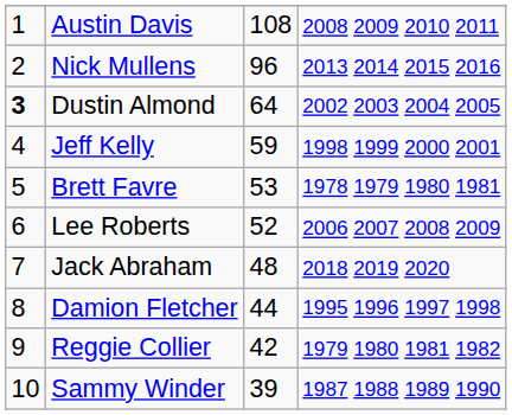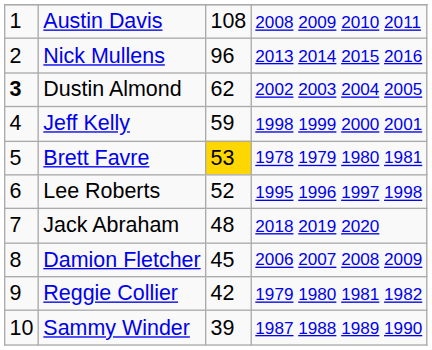Dustin Almond | column 3: 64 -> 62
Brett Favre | column 3: no background -> gold background
Lee Roberts | column 4: 2006 2007 2008 2009 -> 1995 1996 1997 1998
Damion Fletcher | column 3: 44 -> 45
Damion Fletcher | column 4: 1995 1996 1997 1998 -> 2006 2007 2008 2009
